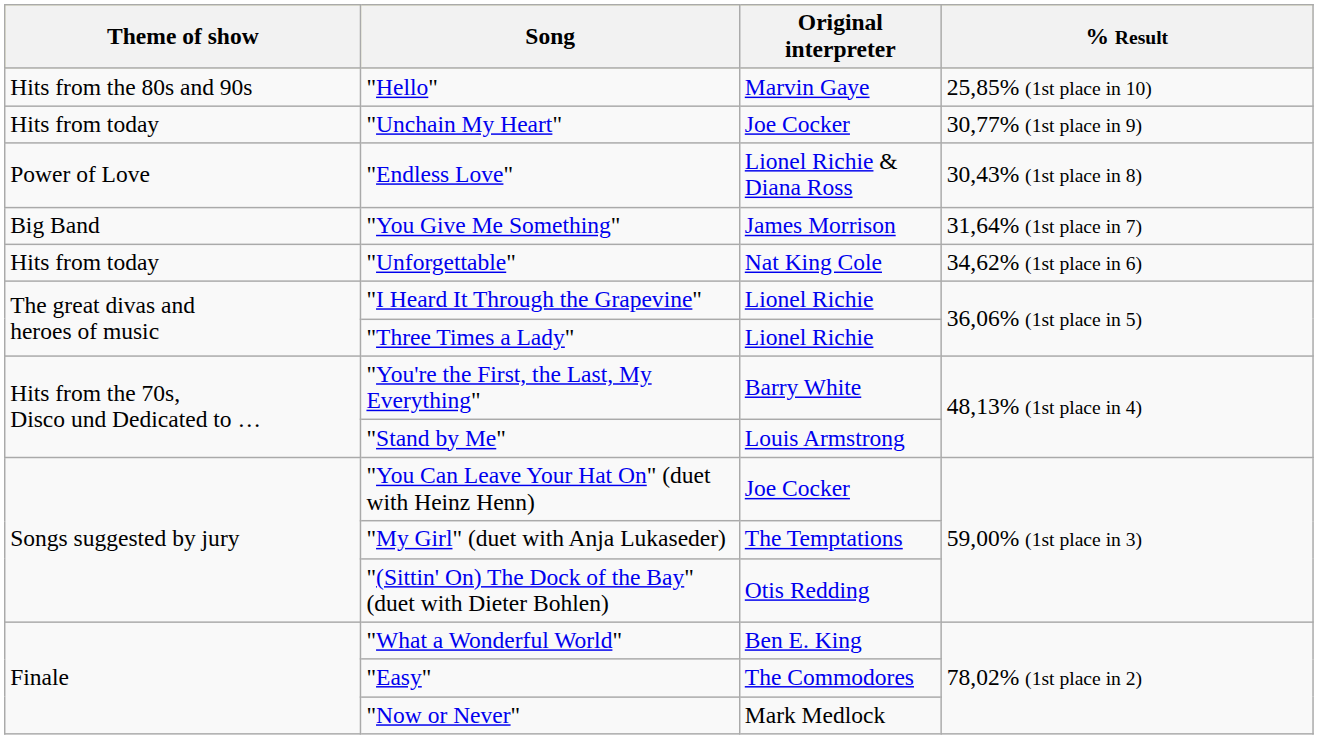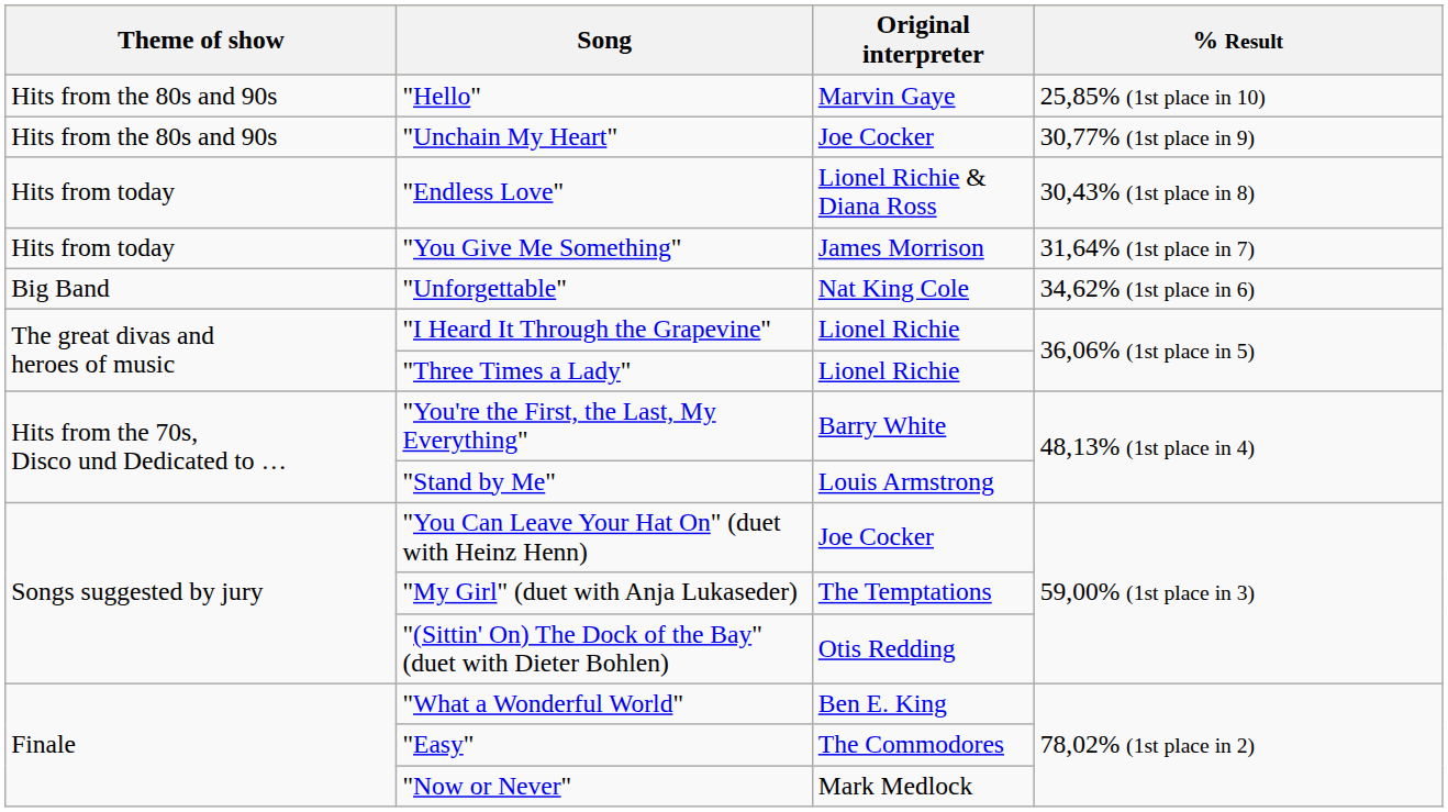"Unchain My Heart" | Theme of show: Hits from today -> Hits from the 80s and 90s
"Endless Love" | Theme of show: Power of Love -> Hits from today
"You Give Me Something" | Theme of show: Big Band -> Hits from today
"Unforgettable" | Theme of show: Hits from today -> Big Band
